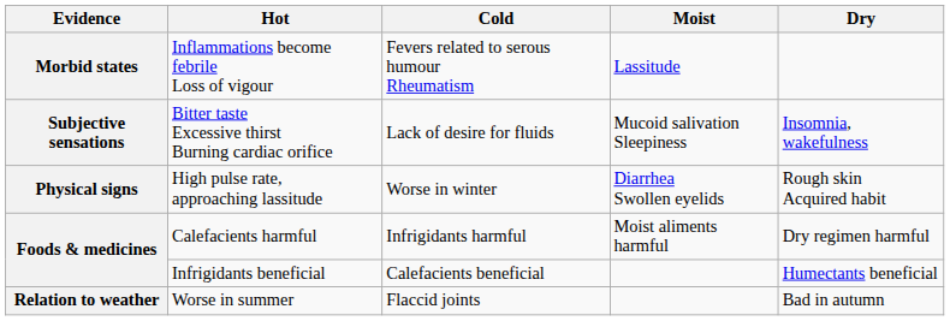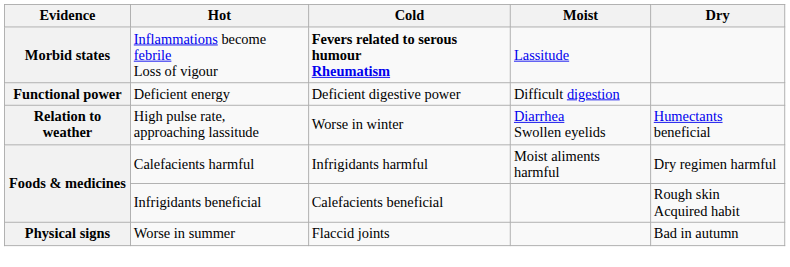Inflammations become febrile Loss of vigour | Cold: normal -> bold
+ row: Functional power | Deficient energy | Deficient digestive power | Difficult digestion
- row: Subjective sensations | Bitter taste Excessive thirst Burning cardiac orifice | Lack of desire for fluids | Mucoid salivation Sleepiness | Insomnia, wakefulness
High pulse rate, approaching lassitude | Evidence: Physical signs -> Relation to weather
High pulse rate, approaching lassitude | Dry: Rough skin Acquired habit -> Humectants beneficial
Infrigidants beneficial | Dry: Humectants beneficial -> Rough skin Acquired habit
Worse in summer | Evidence: Relation to weather -> Physical signs
